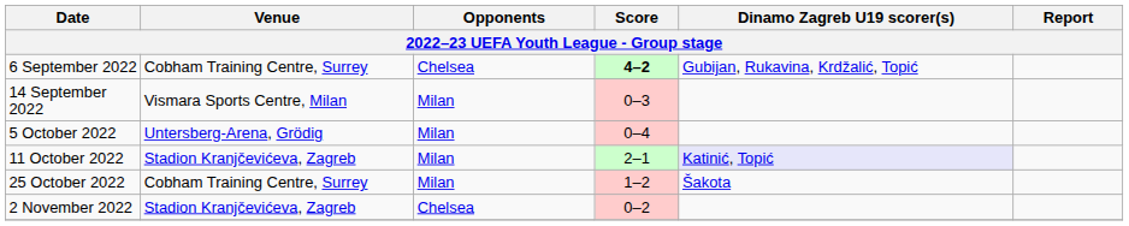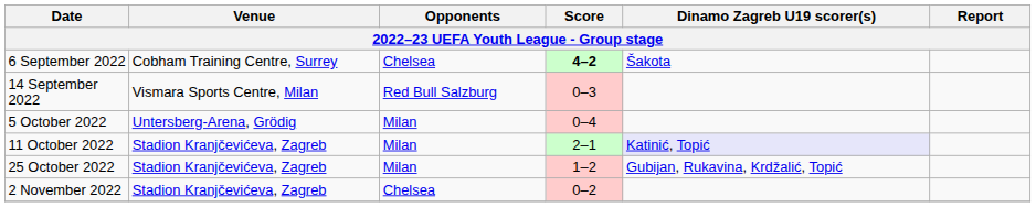6 September 2022 | Dinamo Zagreb U19 scorer(s): Gubijan, Rukavina, Krdžalić, Topić -> Šakota
14 September 2022 | Opponents: Milan -> Red Bull Salzburg
25 October 2022 | Venue: Cobham Training Centre, Surrey -> Stadion Kranjčevićeva, Zagreb
25 October 2022 | Dinamo Zagreb U19 scorer(s): Šakota -> Gubijan, Rukavina, Krdžalić, Topić
